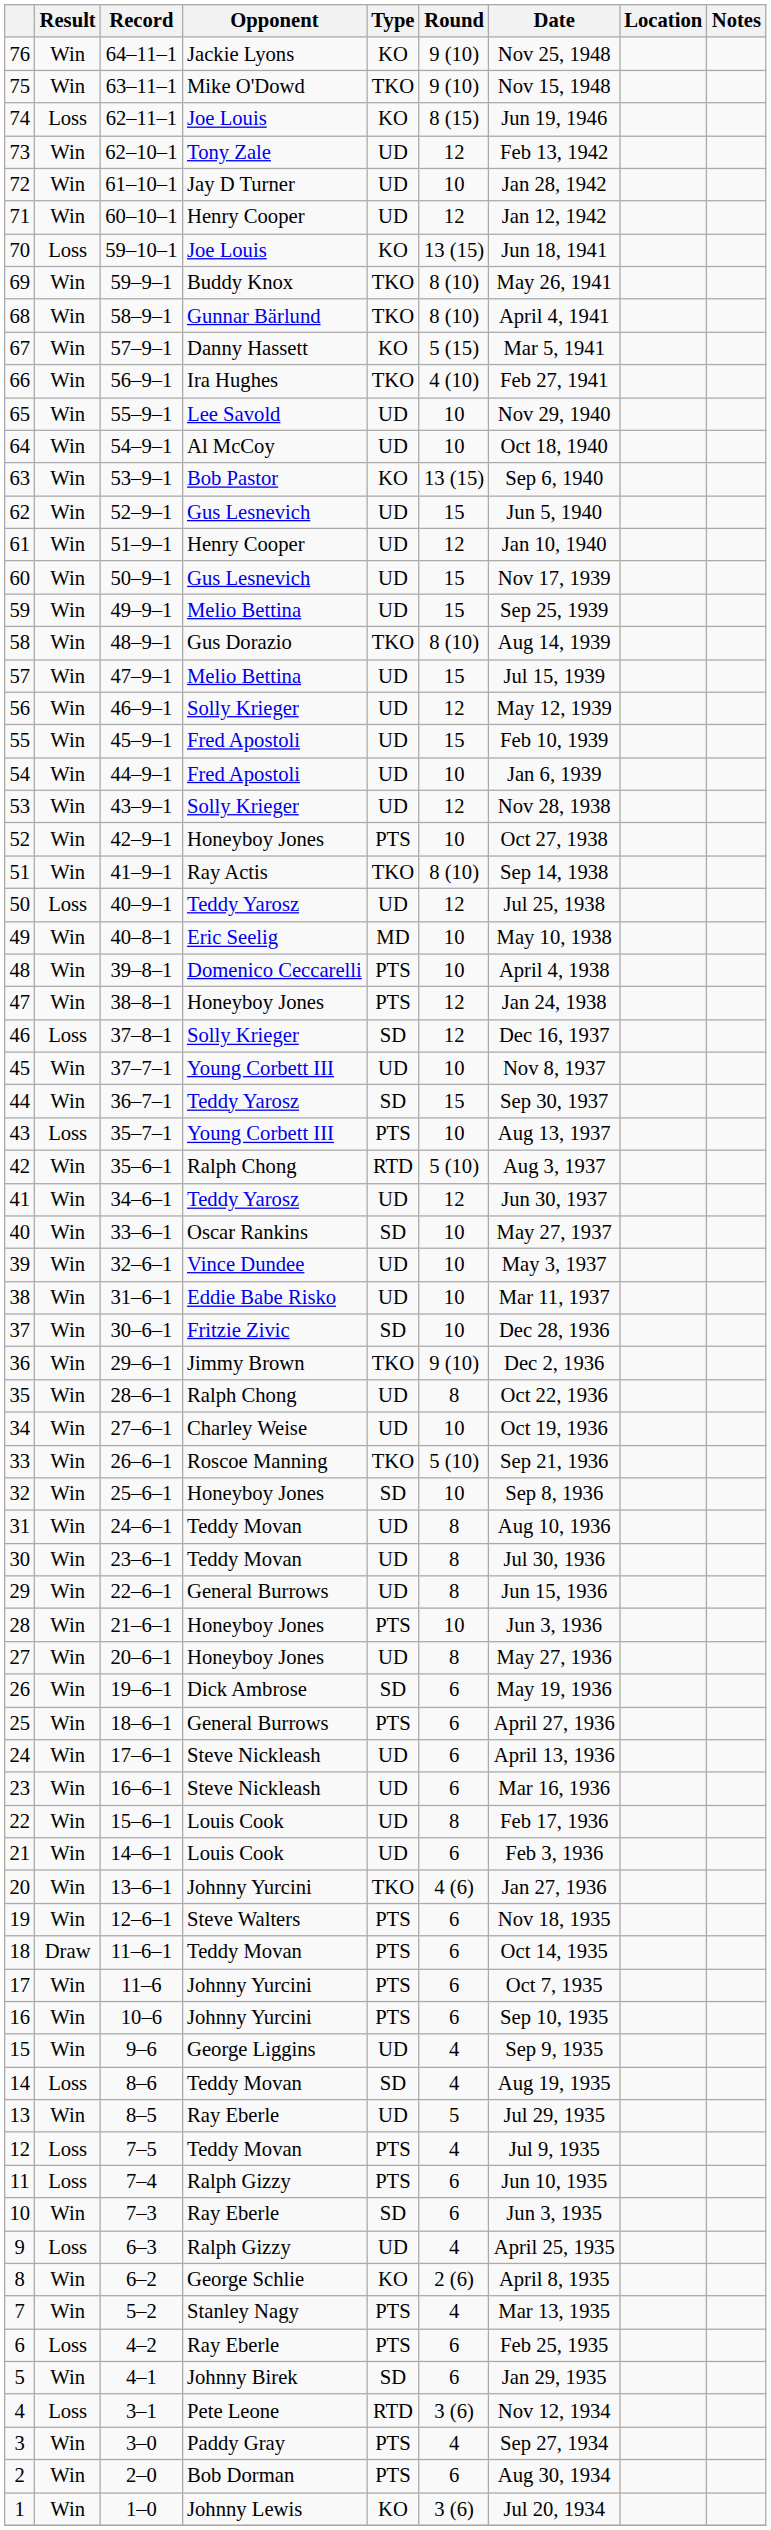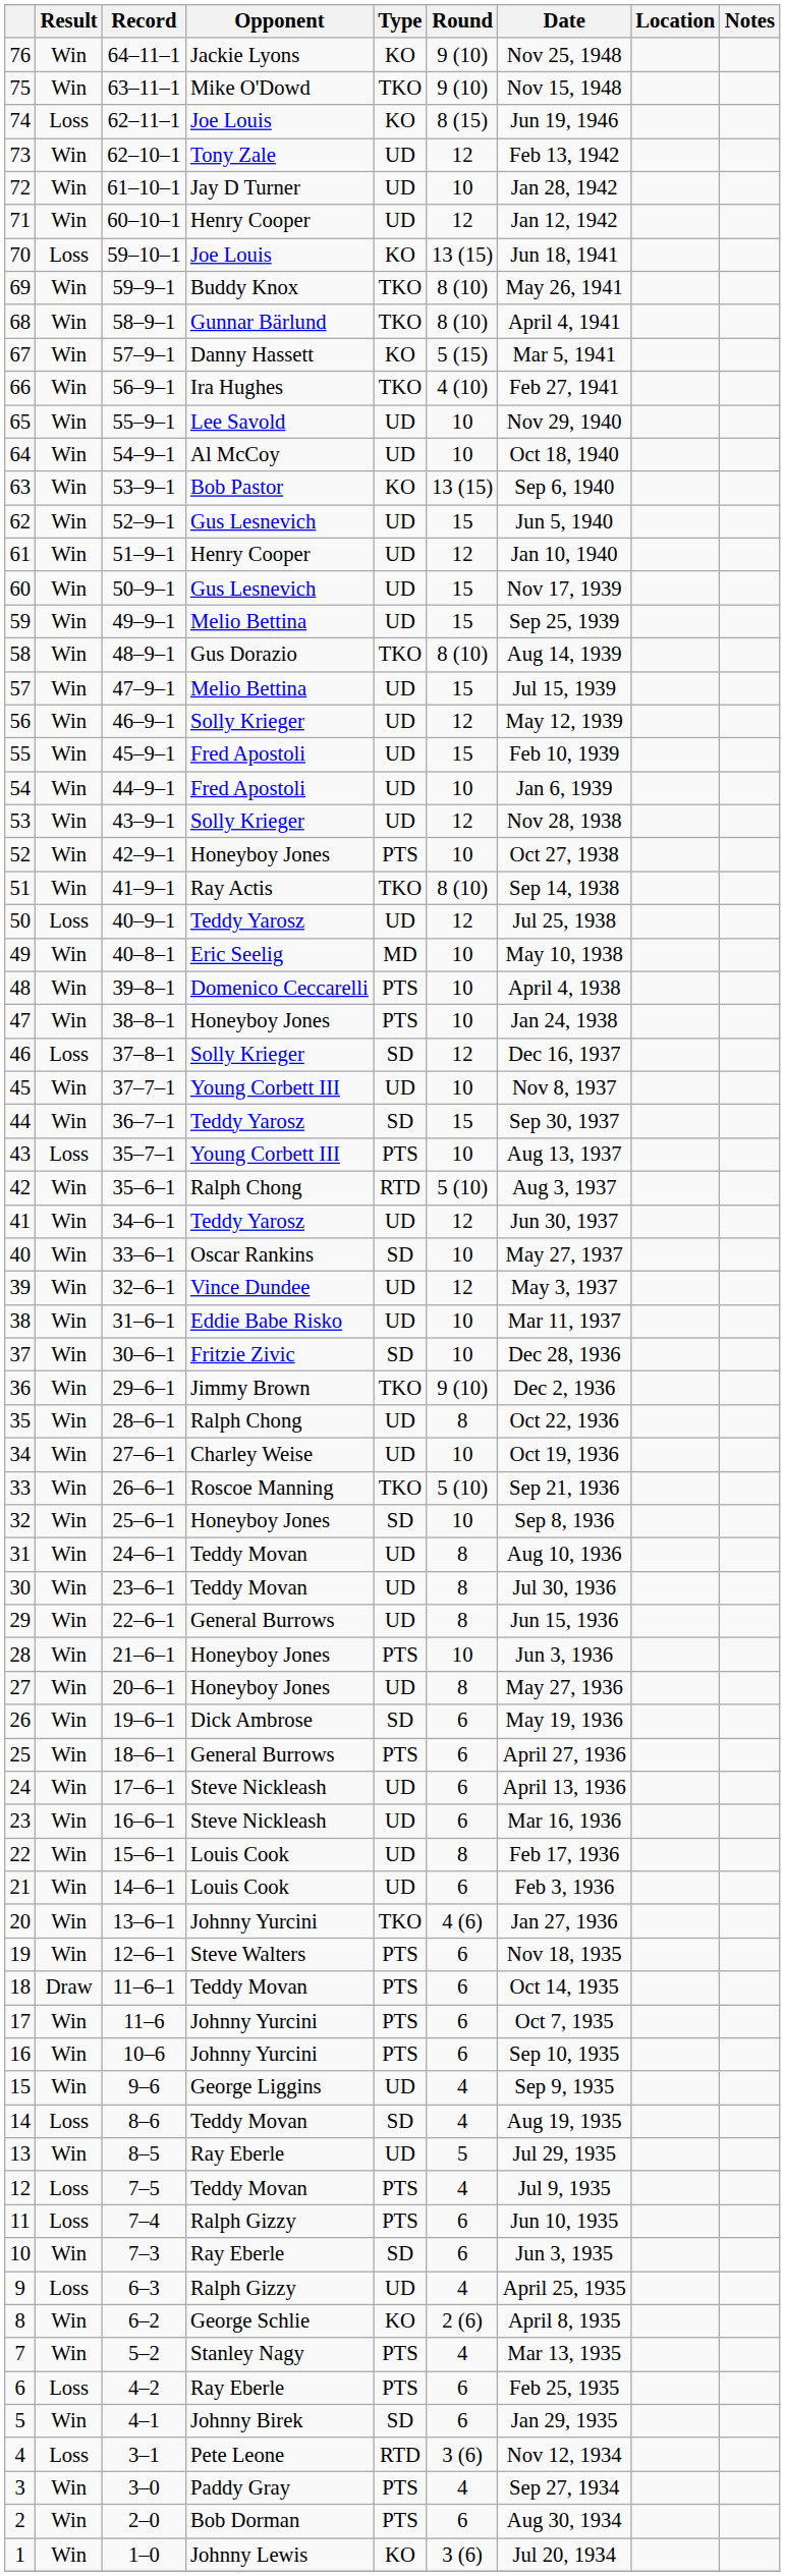47 | Round: 12 -> 10
39 | Round: 10 -> 12
